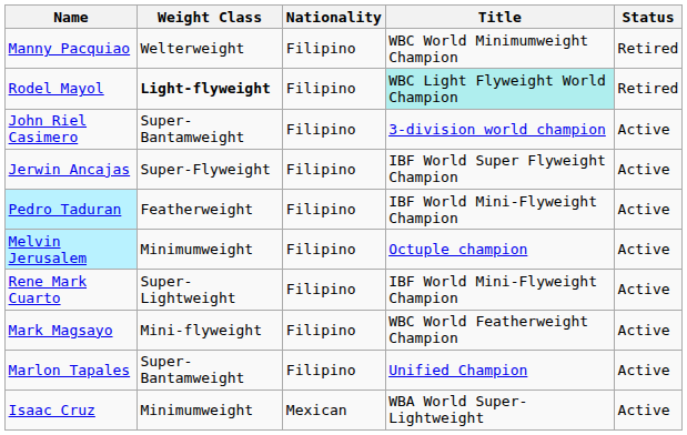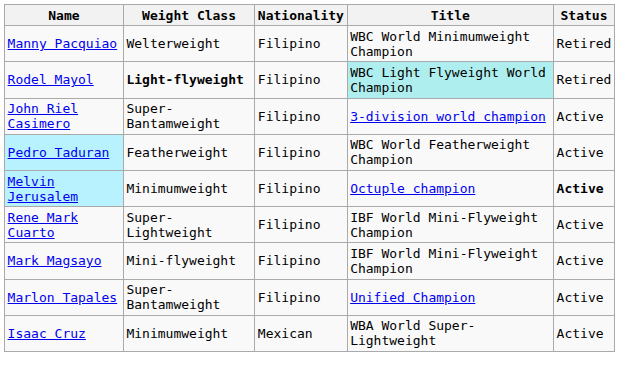- row: Jerwin Ancajas | Super-Flyweight | Filipino | IBF World Super Flyweight Champion | Active
Pedro Taduran | Title: IBF World Mini-Flyweight Champion -> WBC World Featherweight Champion
Melvin Jerusalem | Status: normal -> bold
Mark Magsayo | Title: WBC World Featherweight Champion -> IBF World Mini-Flyweight Champion
